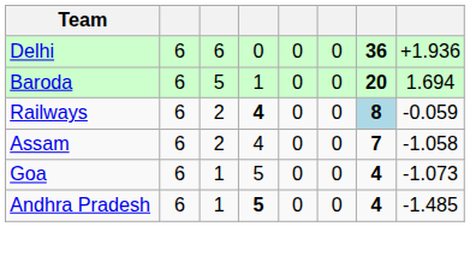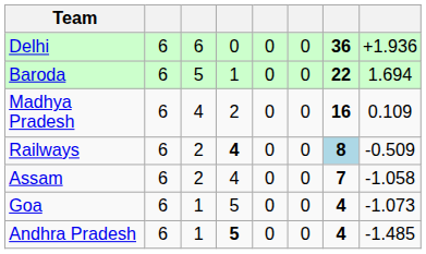Baroda | column 7: 20 -> 22
+ row: Madhya Pradesh | 6 | 4 | 2 | 0 | 0 | 16 | 0.109
Railways | column 8: -0.059 -> -0.509
